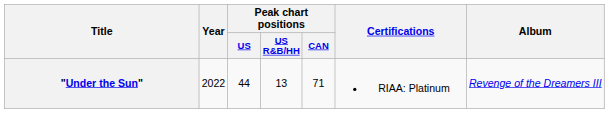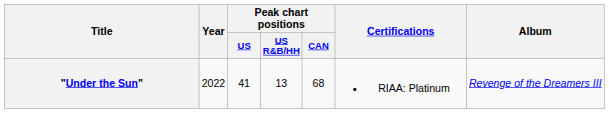"Under the Sun" | Peak chart positions / US: 44 -> 41
"Under the Sun" | Peak chart positions / CAN: 71 -> 68
